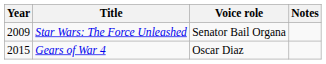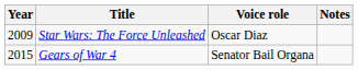Star Wars: The Force Unleashed | Voice role: Senator Bail Organa -> Oscar Diaz
Gears of War 4 | Voice role: Oscar Diaz -> Senator Bail Organa
